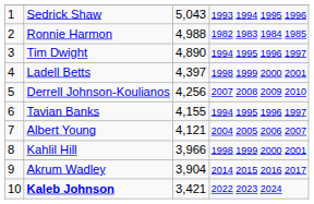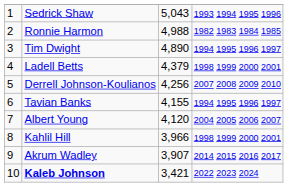Ladell Betts | column 3: 4,397 -> 4,379
Albert Young | column 3: 4,121 -> 4,120
Akrum Wadley | column 3: 3,904 -> 3,907
